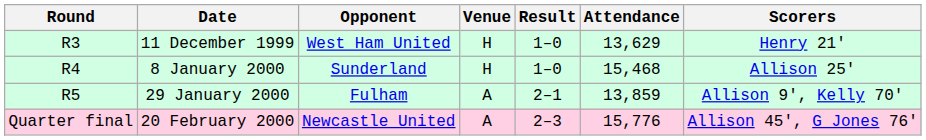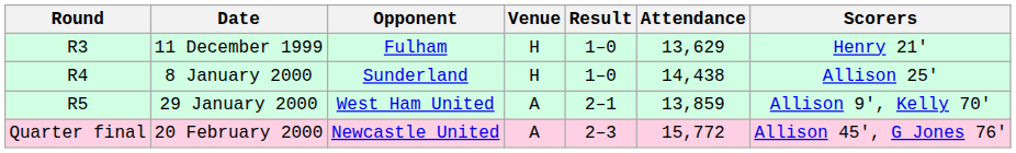11 December 1999 | Opponent: West Ham United -> Fulham
8 January 2000 | Attendance: 15,468 -> 14,438
29 January 2000 | Opponent: Fulham -> West Ham United
20 February 2000 | Attendance: 15,776 -> 15,772
